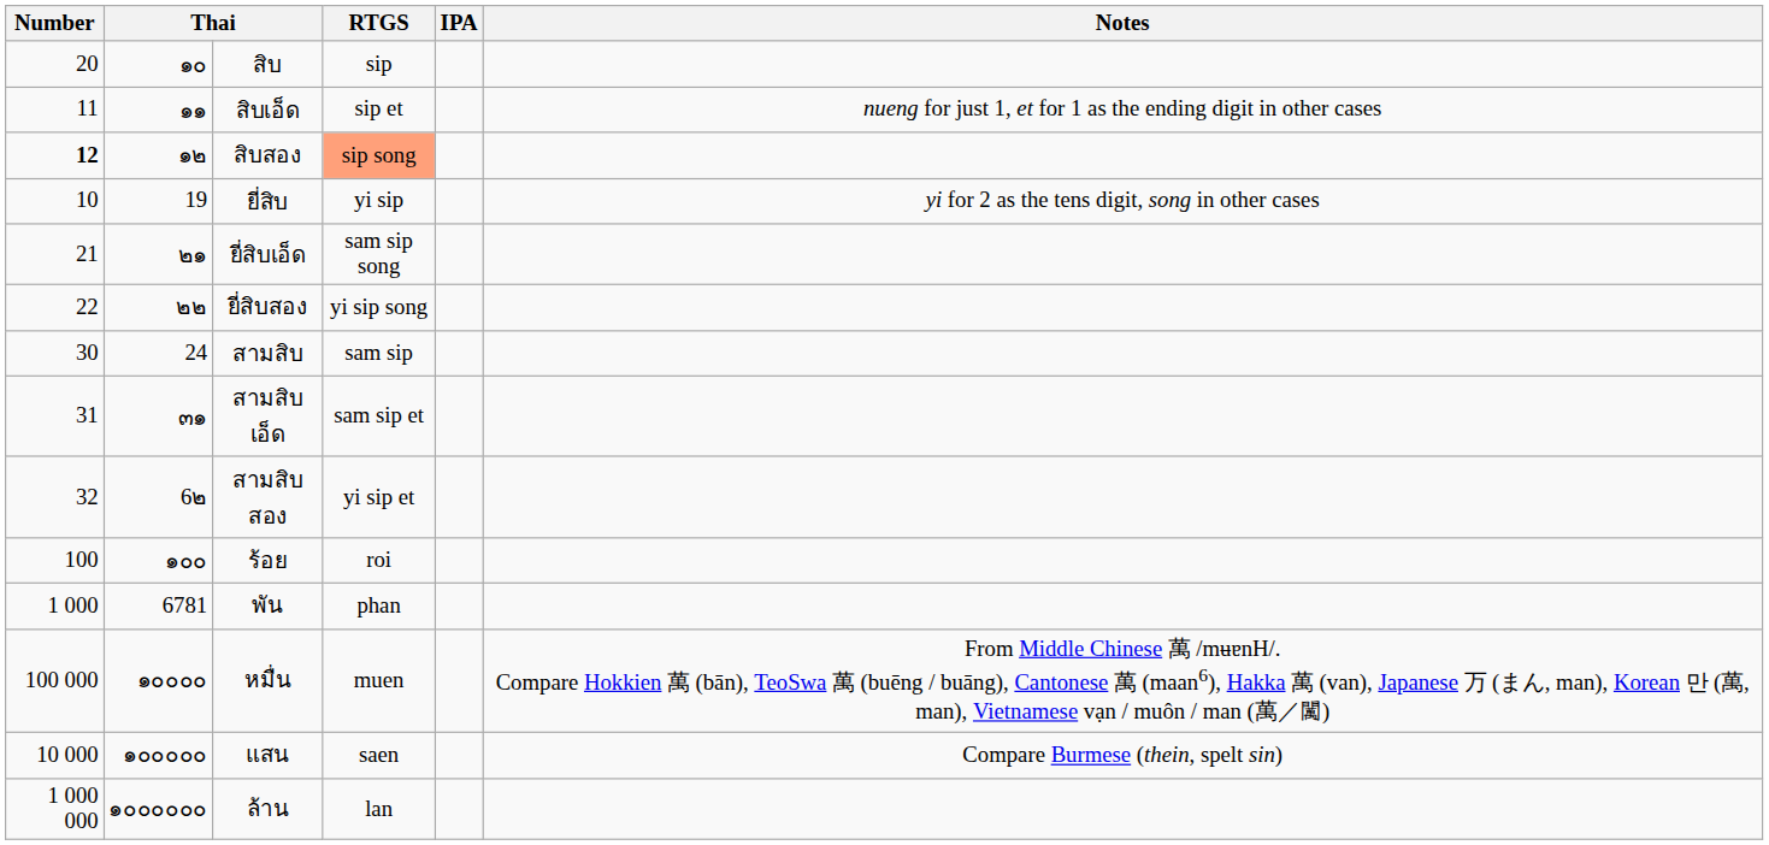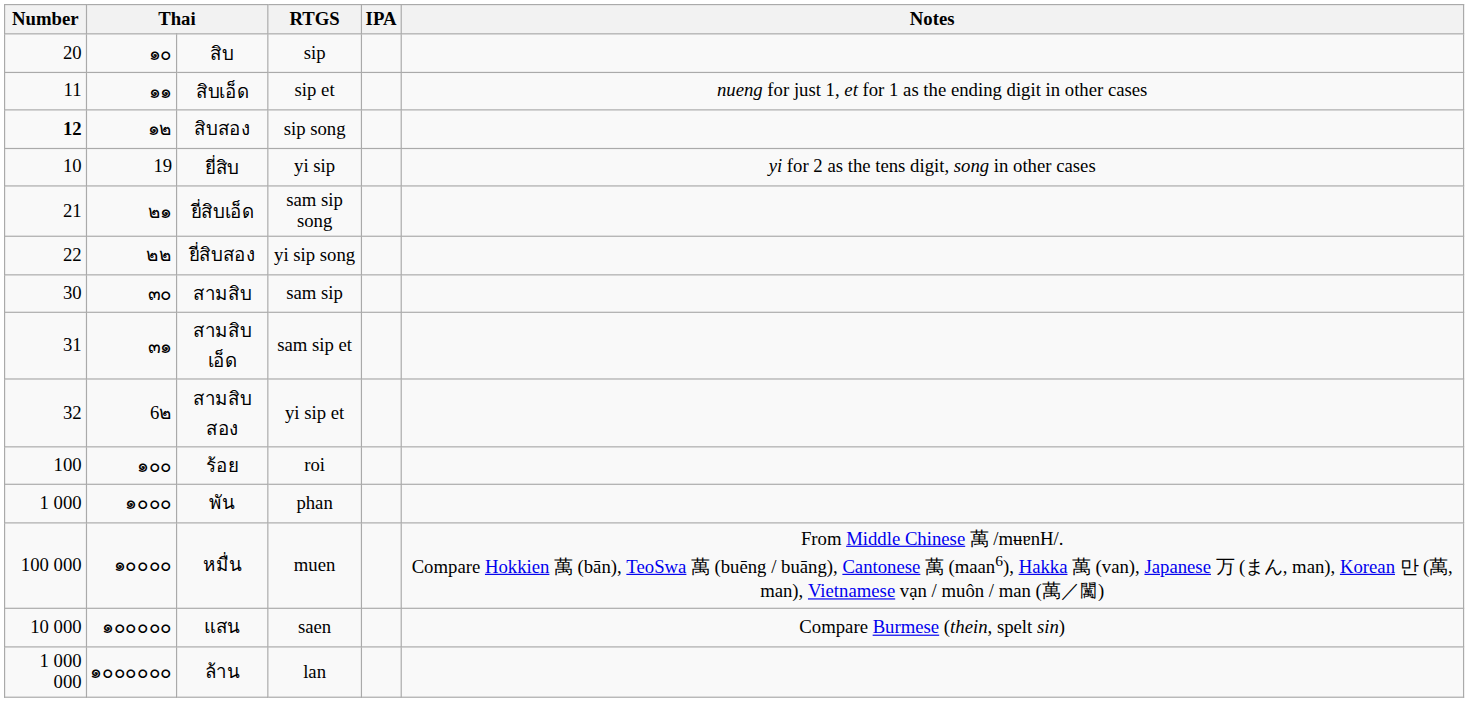สิบสอง | RTGS: lightsalmon background -> no background
สามสิบ | column 2: 24 -> ๓๐
พัน | column 2: 6781 -> ๑๐๐๐
